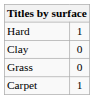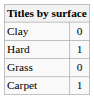rows swapped: Hard <-> Clay
